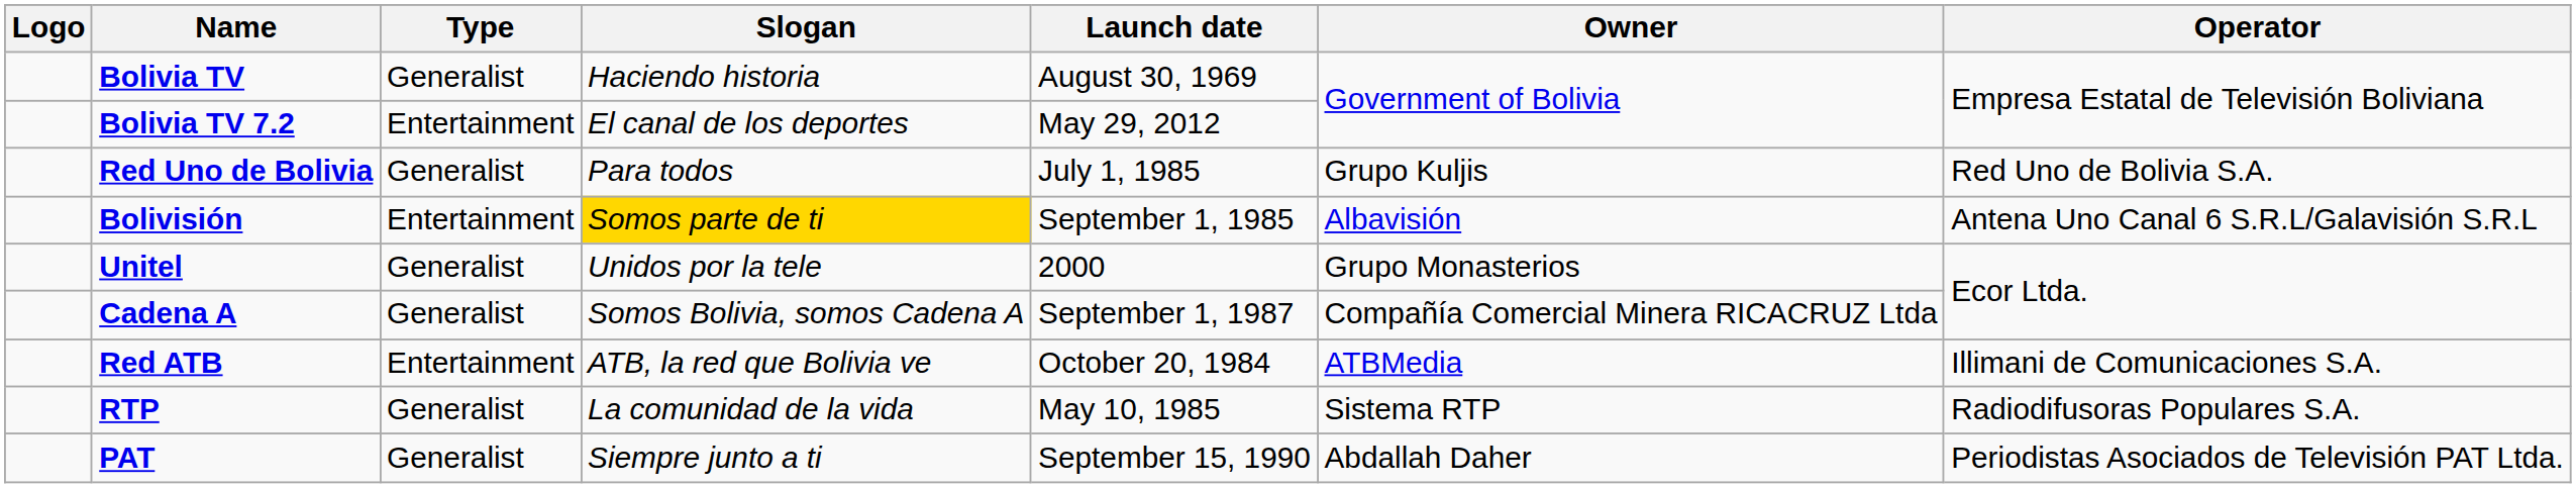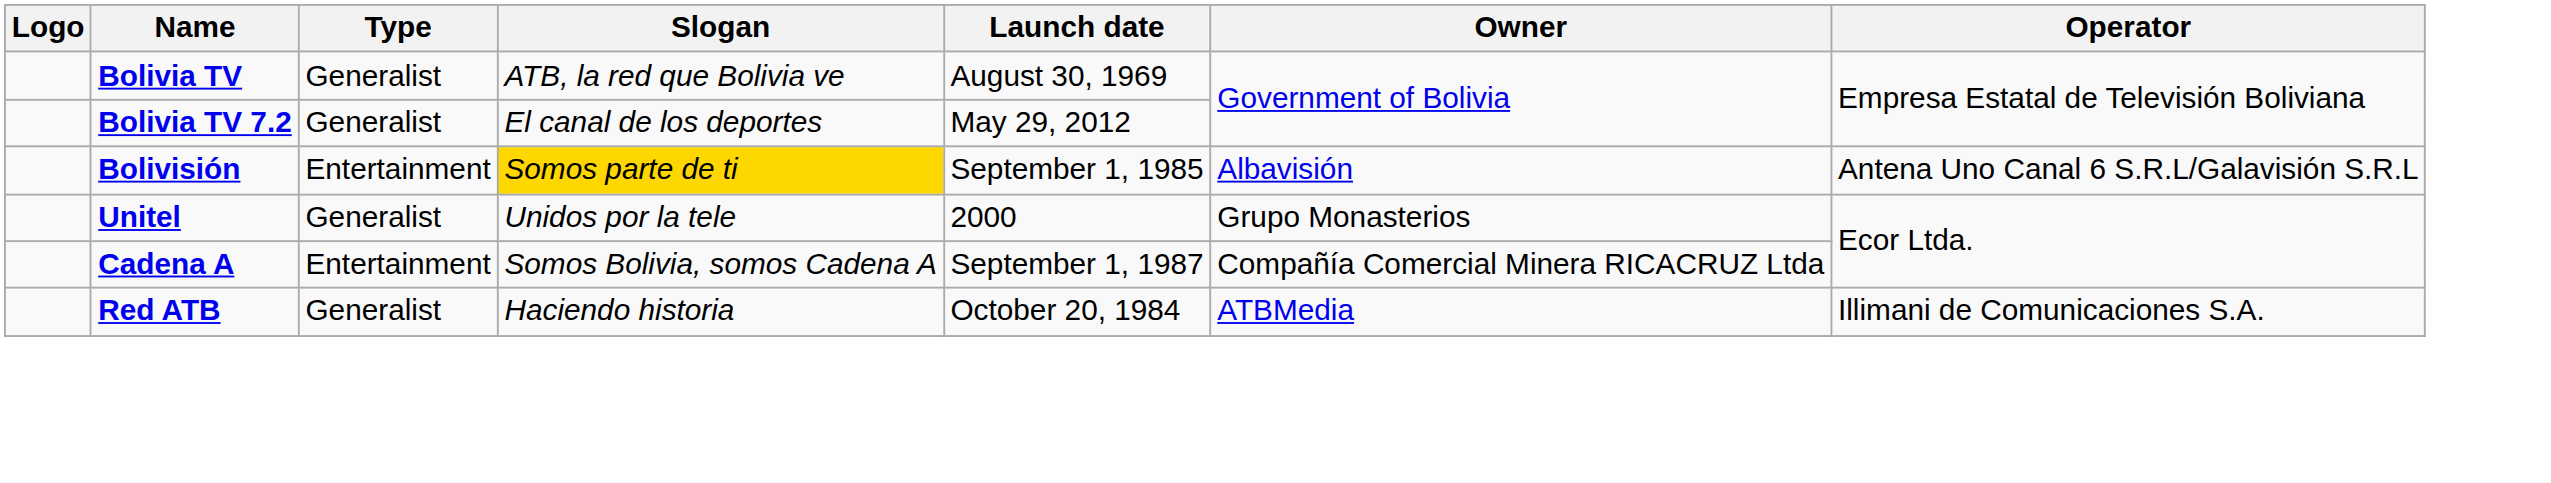Bolivia TV | Slogan: Haciendo historia -> ATB, la red que Bolivia ve
Bolivia TV 7.2 | Type: Entertainment -> Generalist
- row: Red Uno de Bolivia | Generalist | Para todos | July 1, 1985 | Grupo Kuljis | Red Uno de Bolivia S.A.
Cadena A | Type: Generalist -> Entertainment
Red ATB | Type: Entertainment -> Generalist
Red ATB | Slogan: ATB, la red que Bolivia ve -> Haciendo historia
- row: RTP | Generalist | La comunidad de la vida | May 10, 1985 | Sistema RTP | Radiodifusoras Populares S.A.
- row: PAT | Generalist | Siempre junto a ti | September 15, 1990 | Abdallah Daher | Periodistas Asociados de Televisión PAT Ltda.
